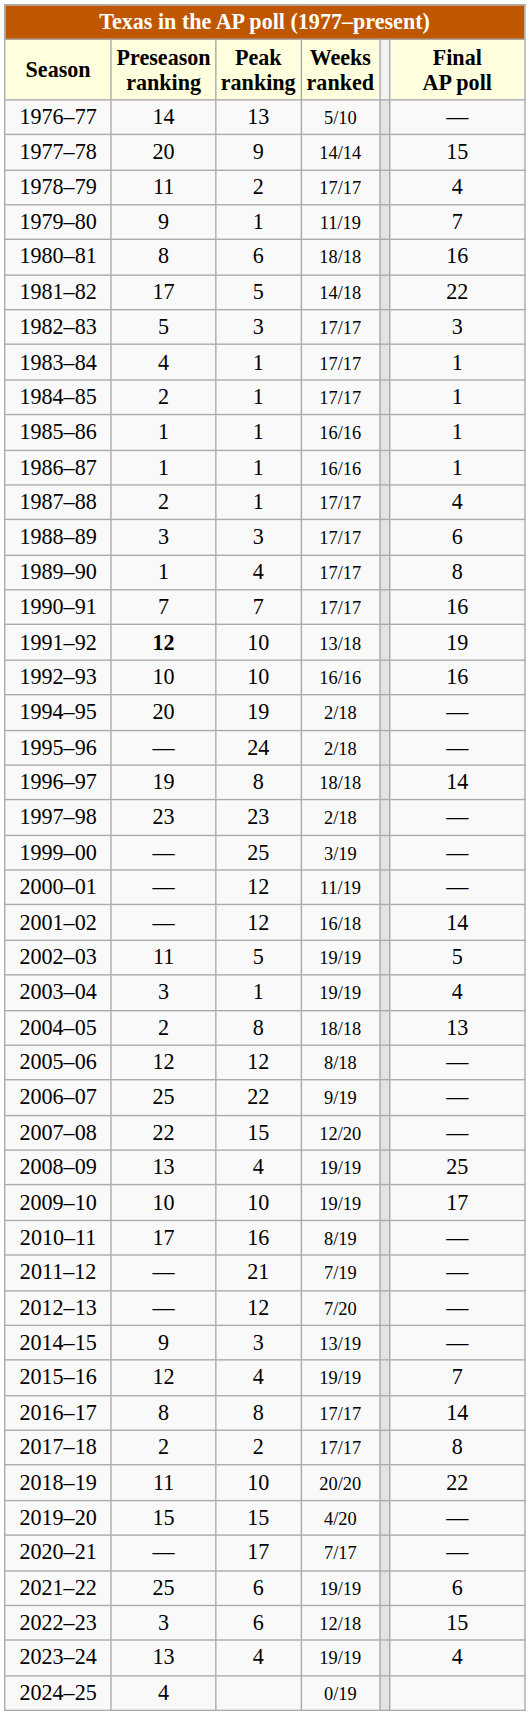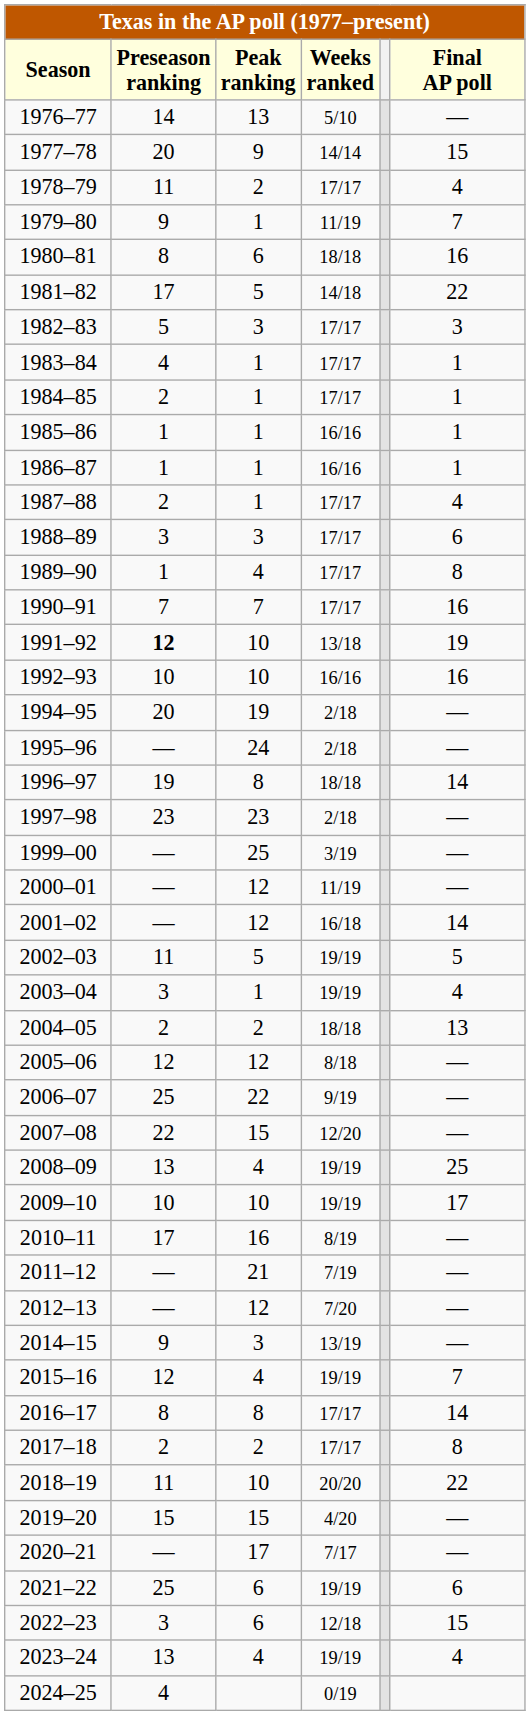2004–05 | Peak ranking: 8 -> 2
